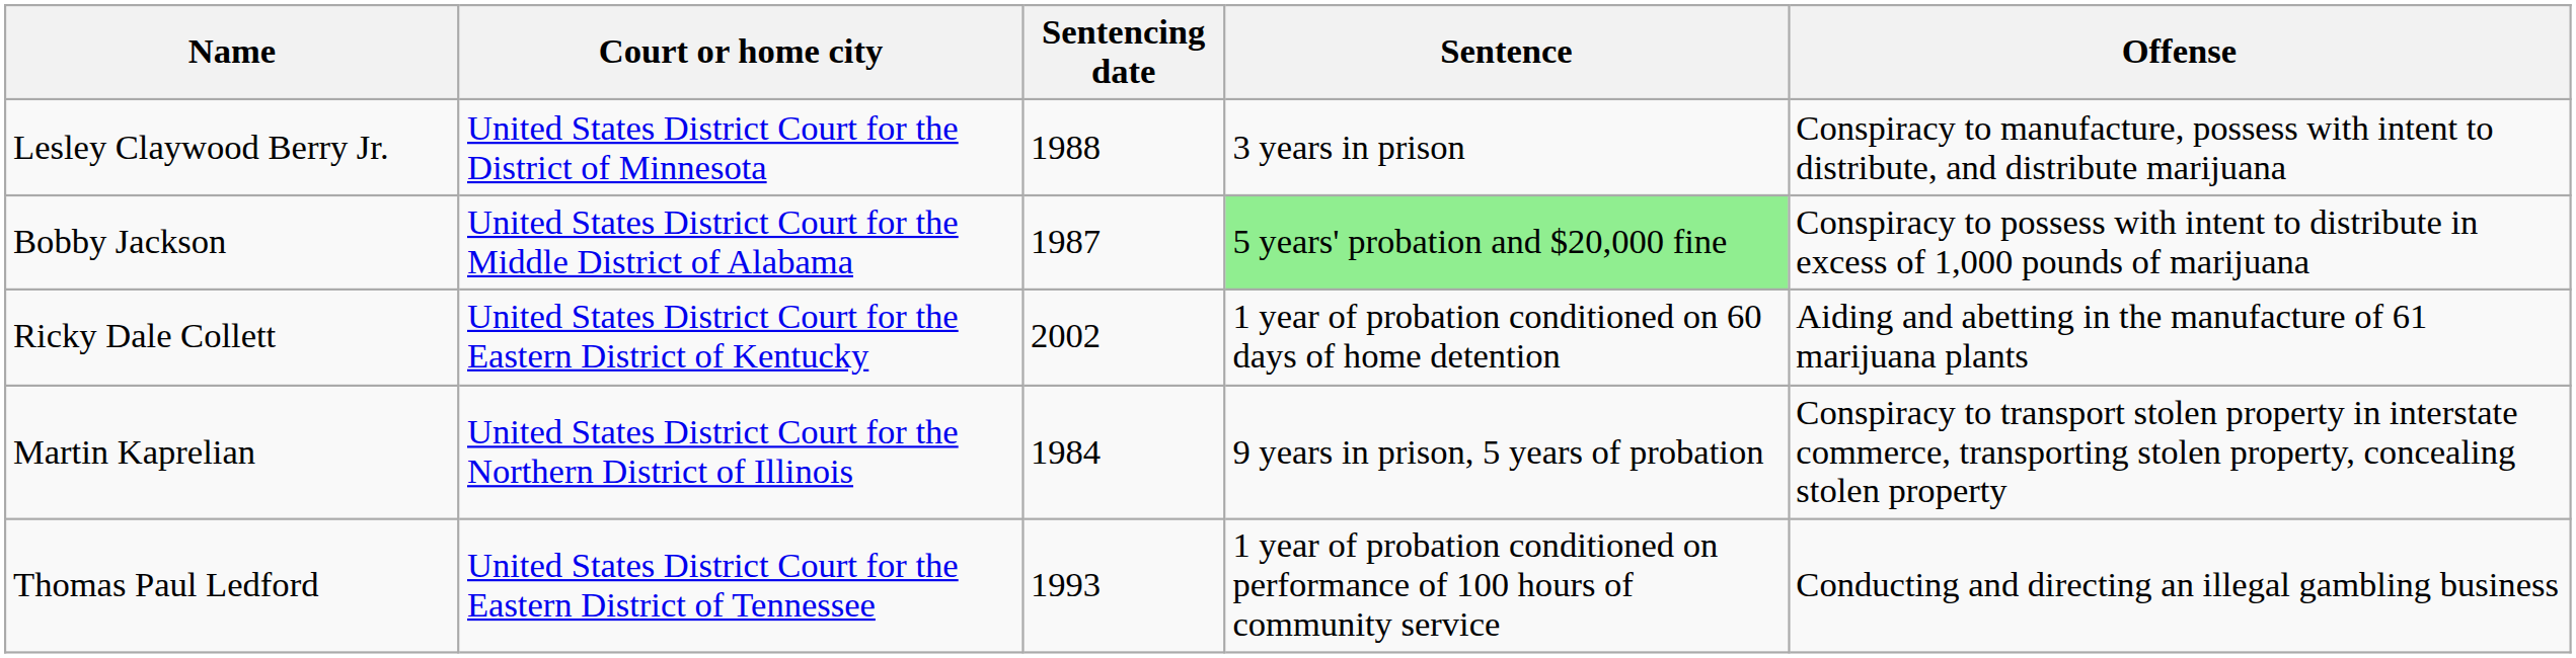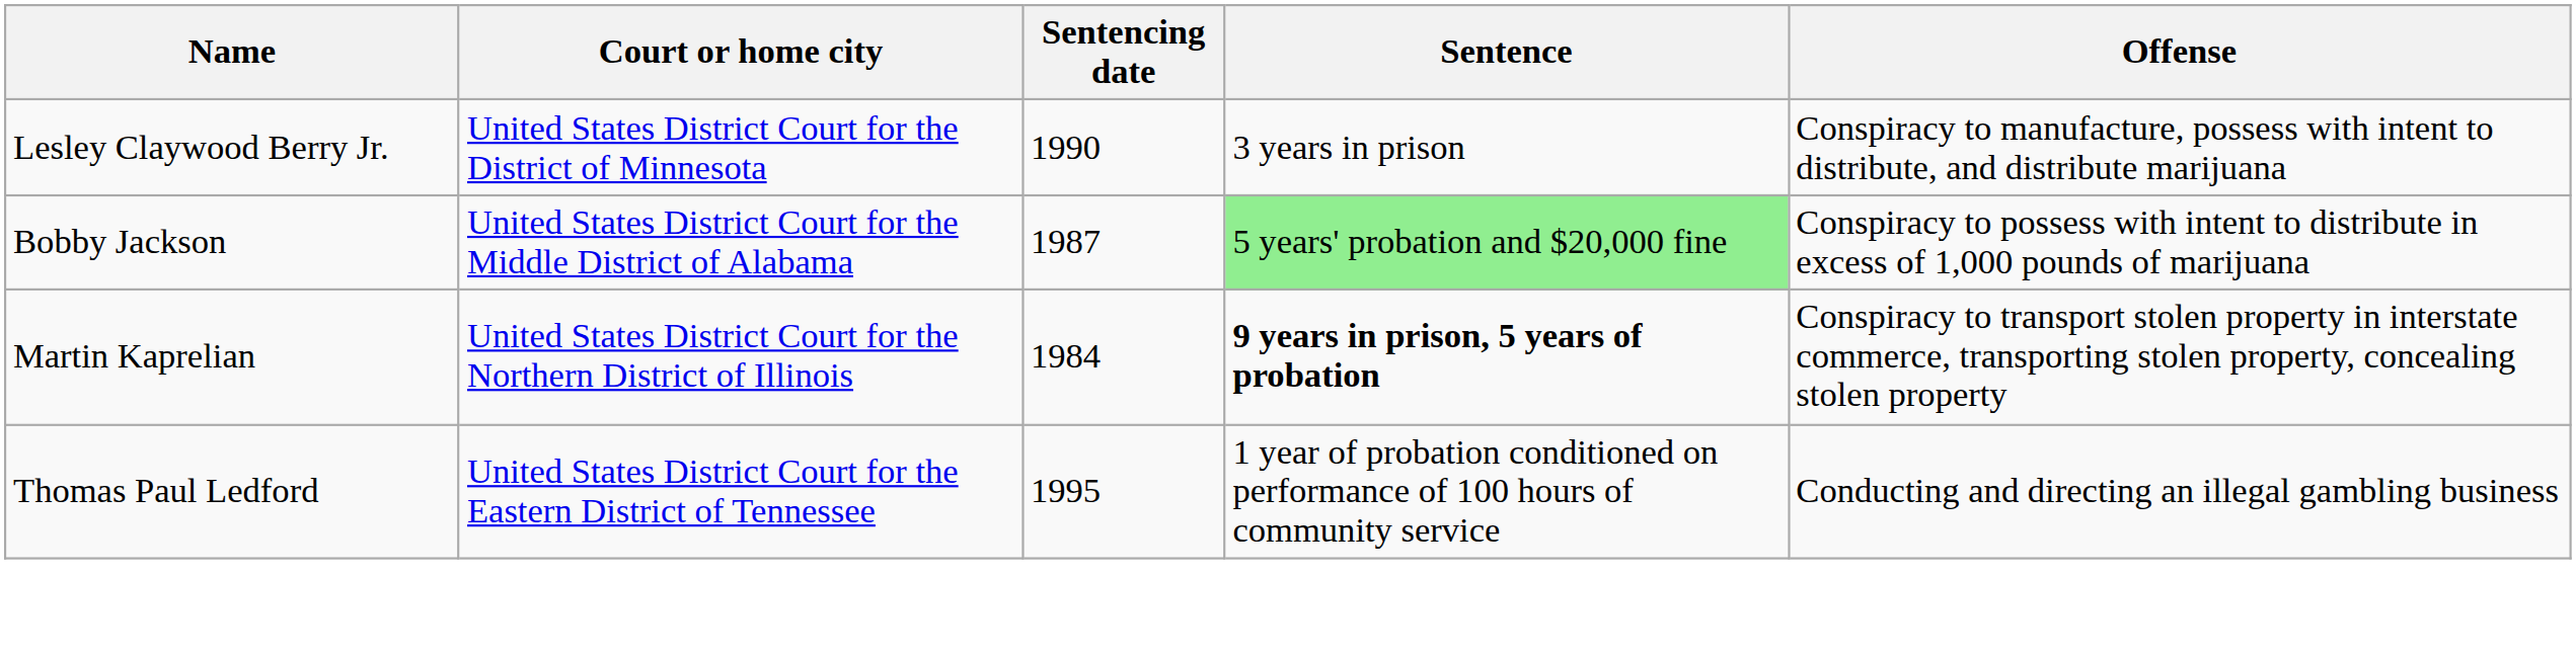Lesley Claywood Berry Jr. | Sentencing date: 1988 -> 1990
- row: Ricky Dale Collett | United States District Court for the Eastern District of Kentucky | 2002 | 1 year of probation conditioned on 60 days of home detention | Aiding and abetting in the manufacture of 61 marijuana plants
Martin Kaprelian | Sentence: normal -> bold
Thomas Paul Ledford | Sentencing date: 1993 -> 1995
